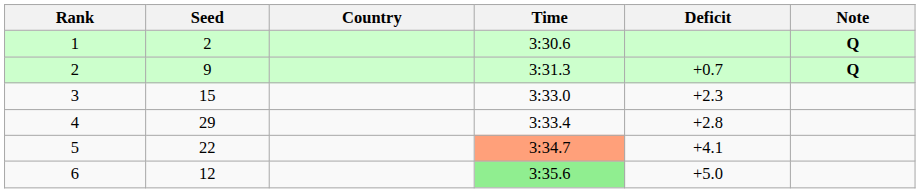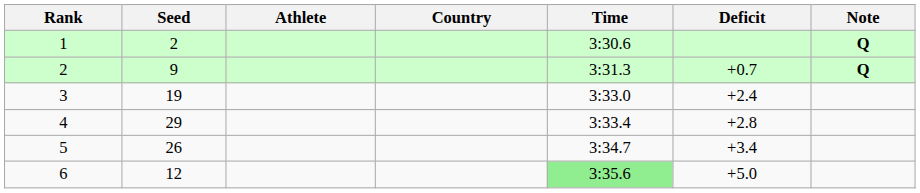+ column: Athlete
3 | Seed: 15 -> 19
3 | Deficit: +2.3 -> +2.4
5 | Seed: 22 -> 26
5 | Time: lightsalmon background -> no background
5 | Deficit: +4.1 -> +3.4
